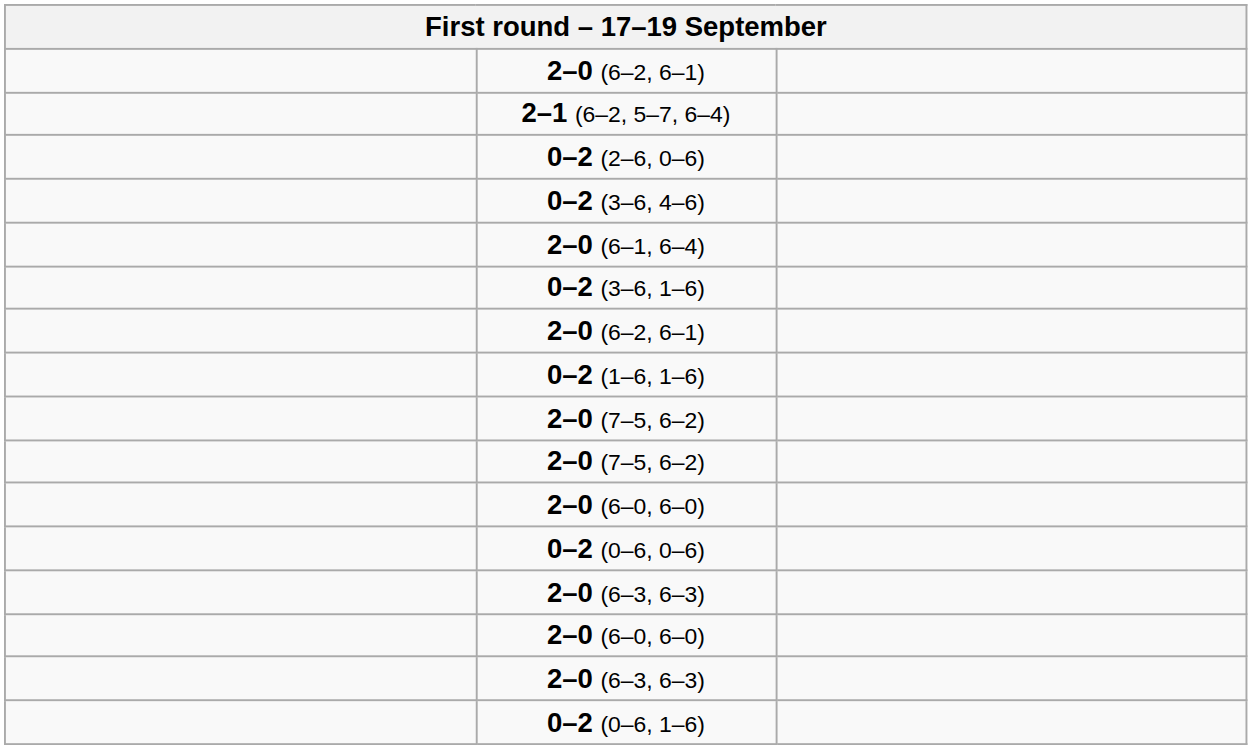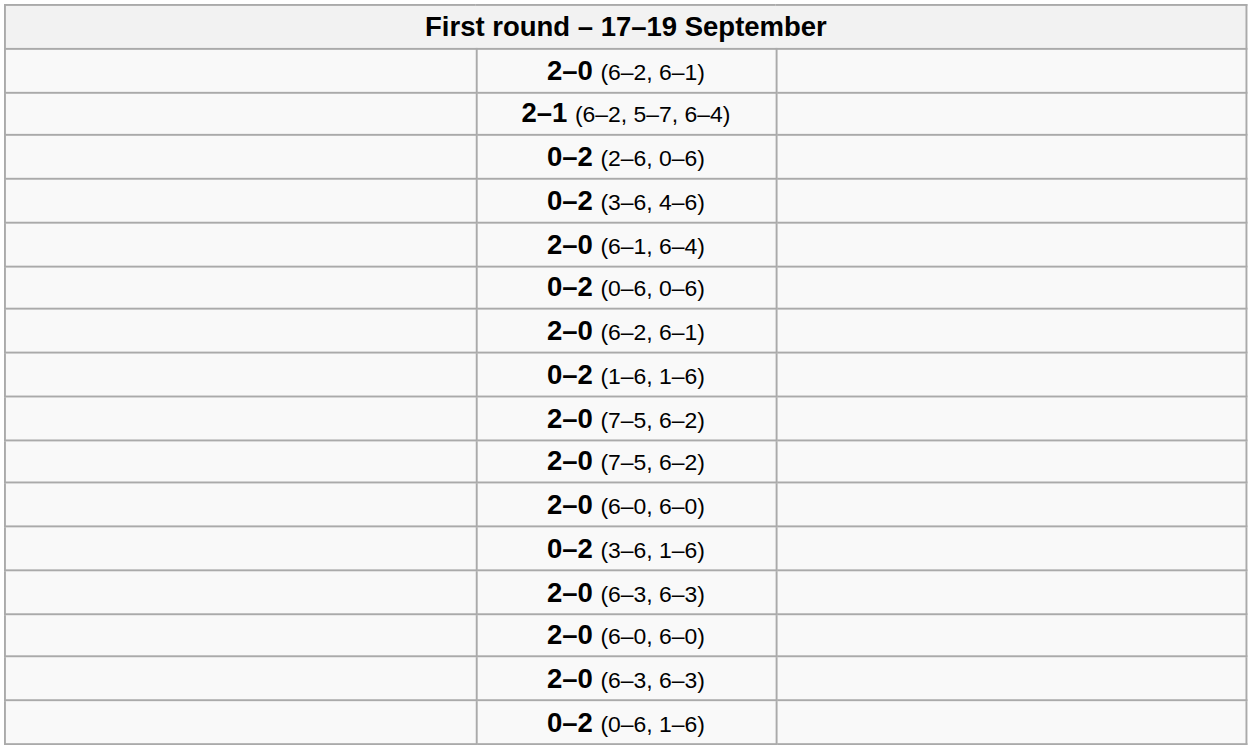rows swapped: 0–2 (0–6, 0–6) <-> 0–2 (3–6, 1–6)
